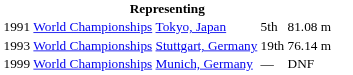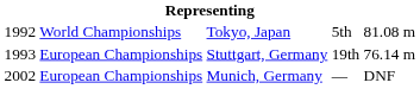Tokyo, Japan | column 1: 1991 -> 1992
Stuttgart, Germany | column 2: World Championships -> European Championships
Munich, Germany | column 1: 1999 -> 2002
Munich, Germany | column 2: World Championships -> European Championships
